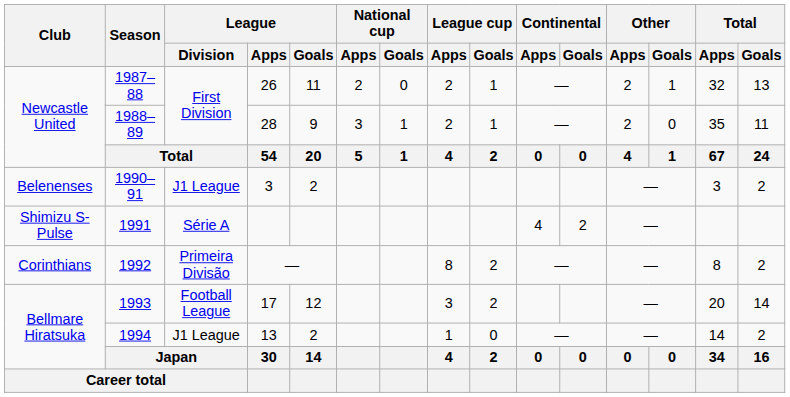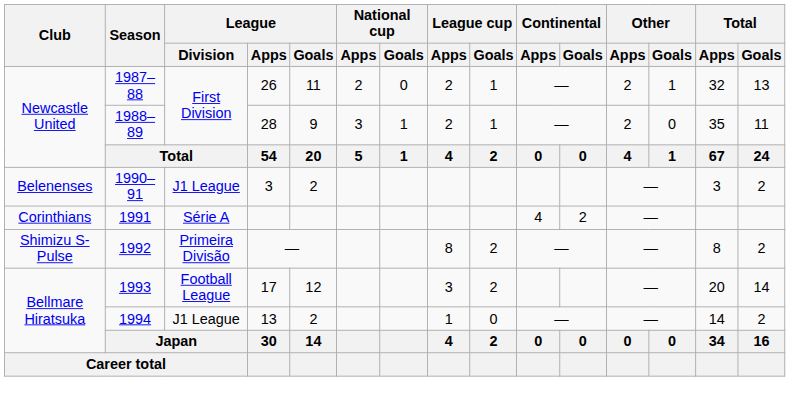1991 | Club: Shimizu S-Pulse -> Corinthians
1992 | Club: Corinthians -> Shimizu S-Pulse
